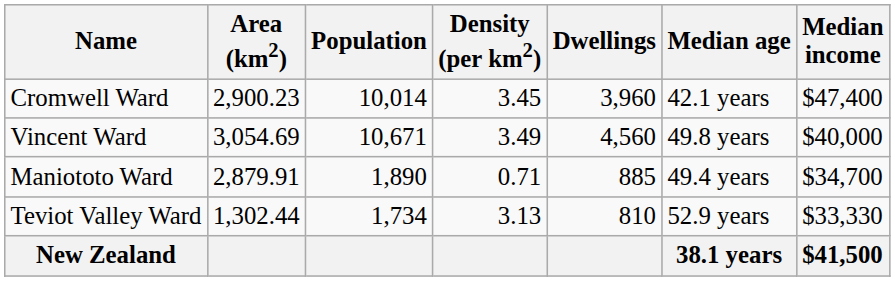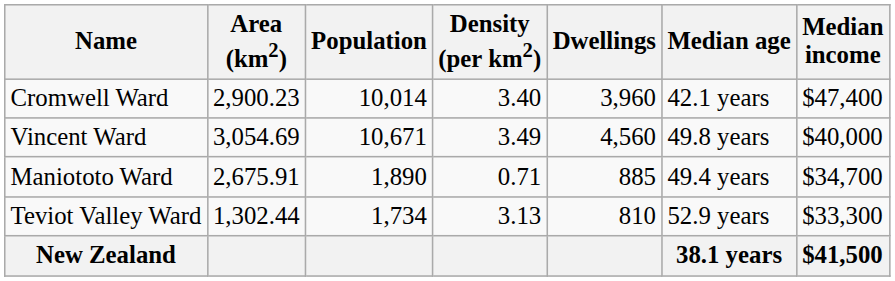Cromwell Ward | Density (per km2): 3.45 -> 3.40
Maniototo Ward | Area (km2): 2,879.91 -> 2,675.91
Teviot Valley Ward | Median income: $33,330 -> $33,300
